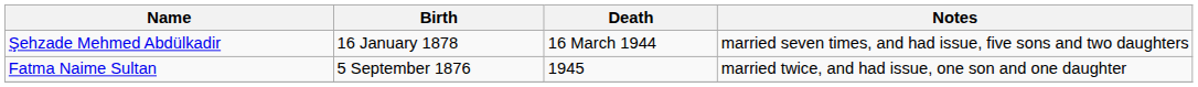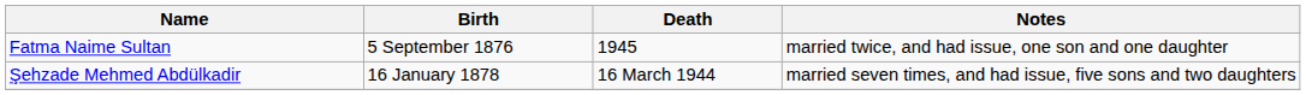rows swapped: Fatma Naime Sultan <-> Şehzade Mehmed Abdülkadir
